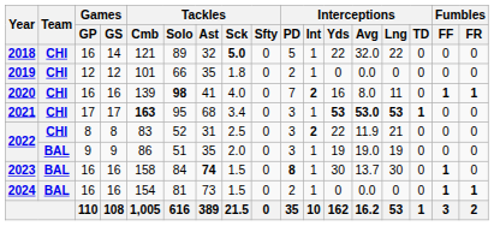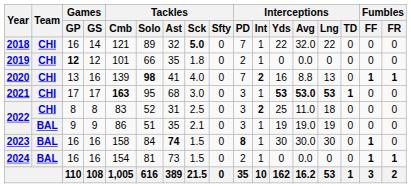2018 | Interceptions / PD: 5 -> 7
2019 | Games / GP: normal -> bold
2020 | Games / GP: 16 -> 13
2020 | Interceptions / Avg: 8.0 -> 8.8
2020 | Interceptions / Lng: 11 -> 13
2021 | Tackles / Sck: 3.4 -> 3.0
2022 / 8 | Interceptions / Yds: 22 -> 25
2022 / 8 | Interceptions / Avg: 11.9 -> 11.0
2022 / 8 | Interceptions / Lng: 21 -> 18
2022 / 9 | Tackles / Sck: 2.0 -> 2.1
2023 | Interceptions / Avg: 13.7 -> 30.0
